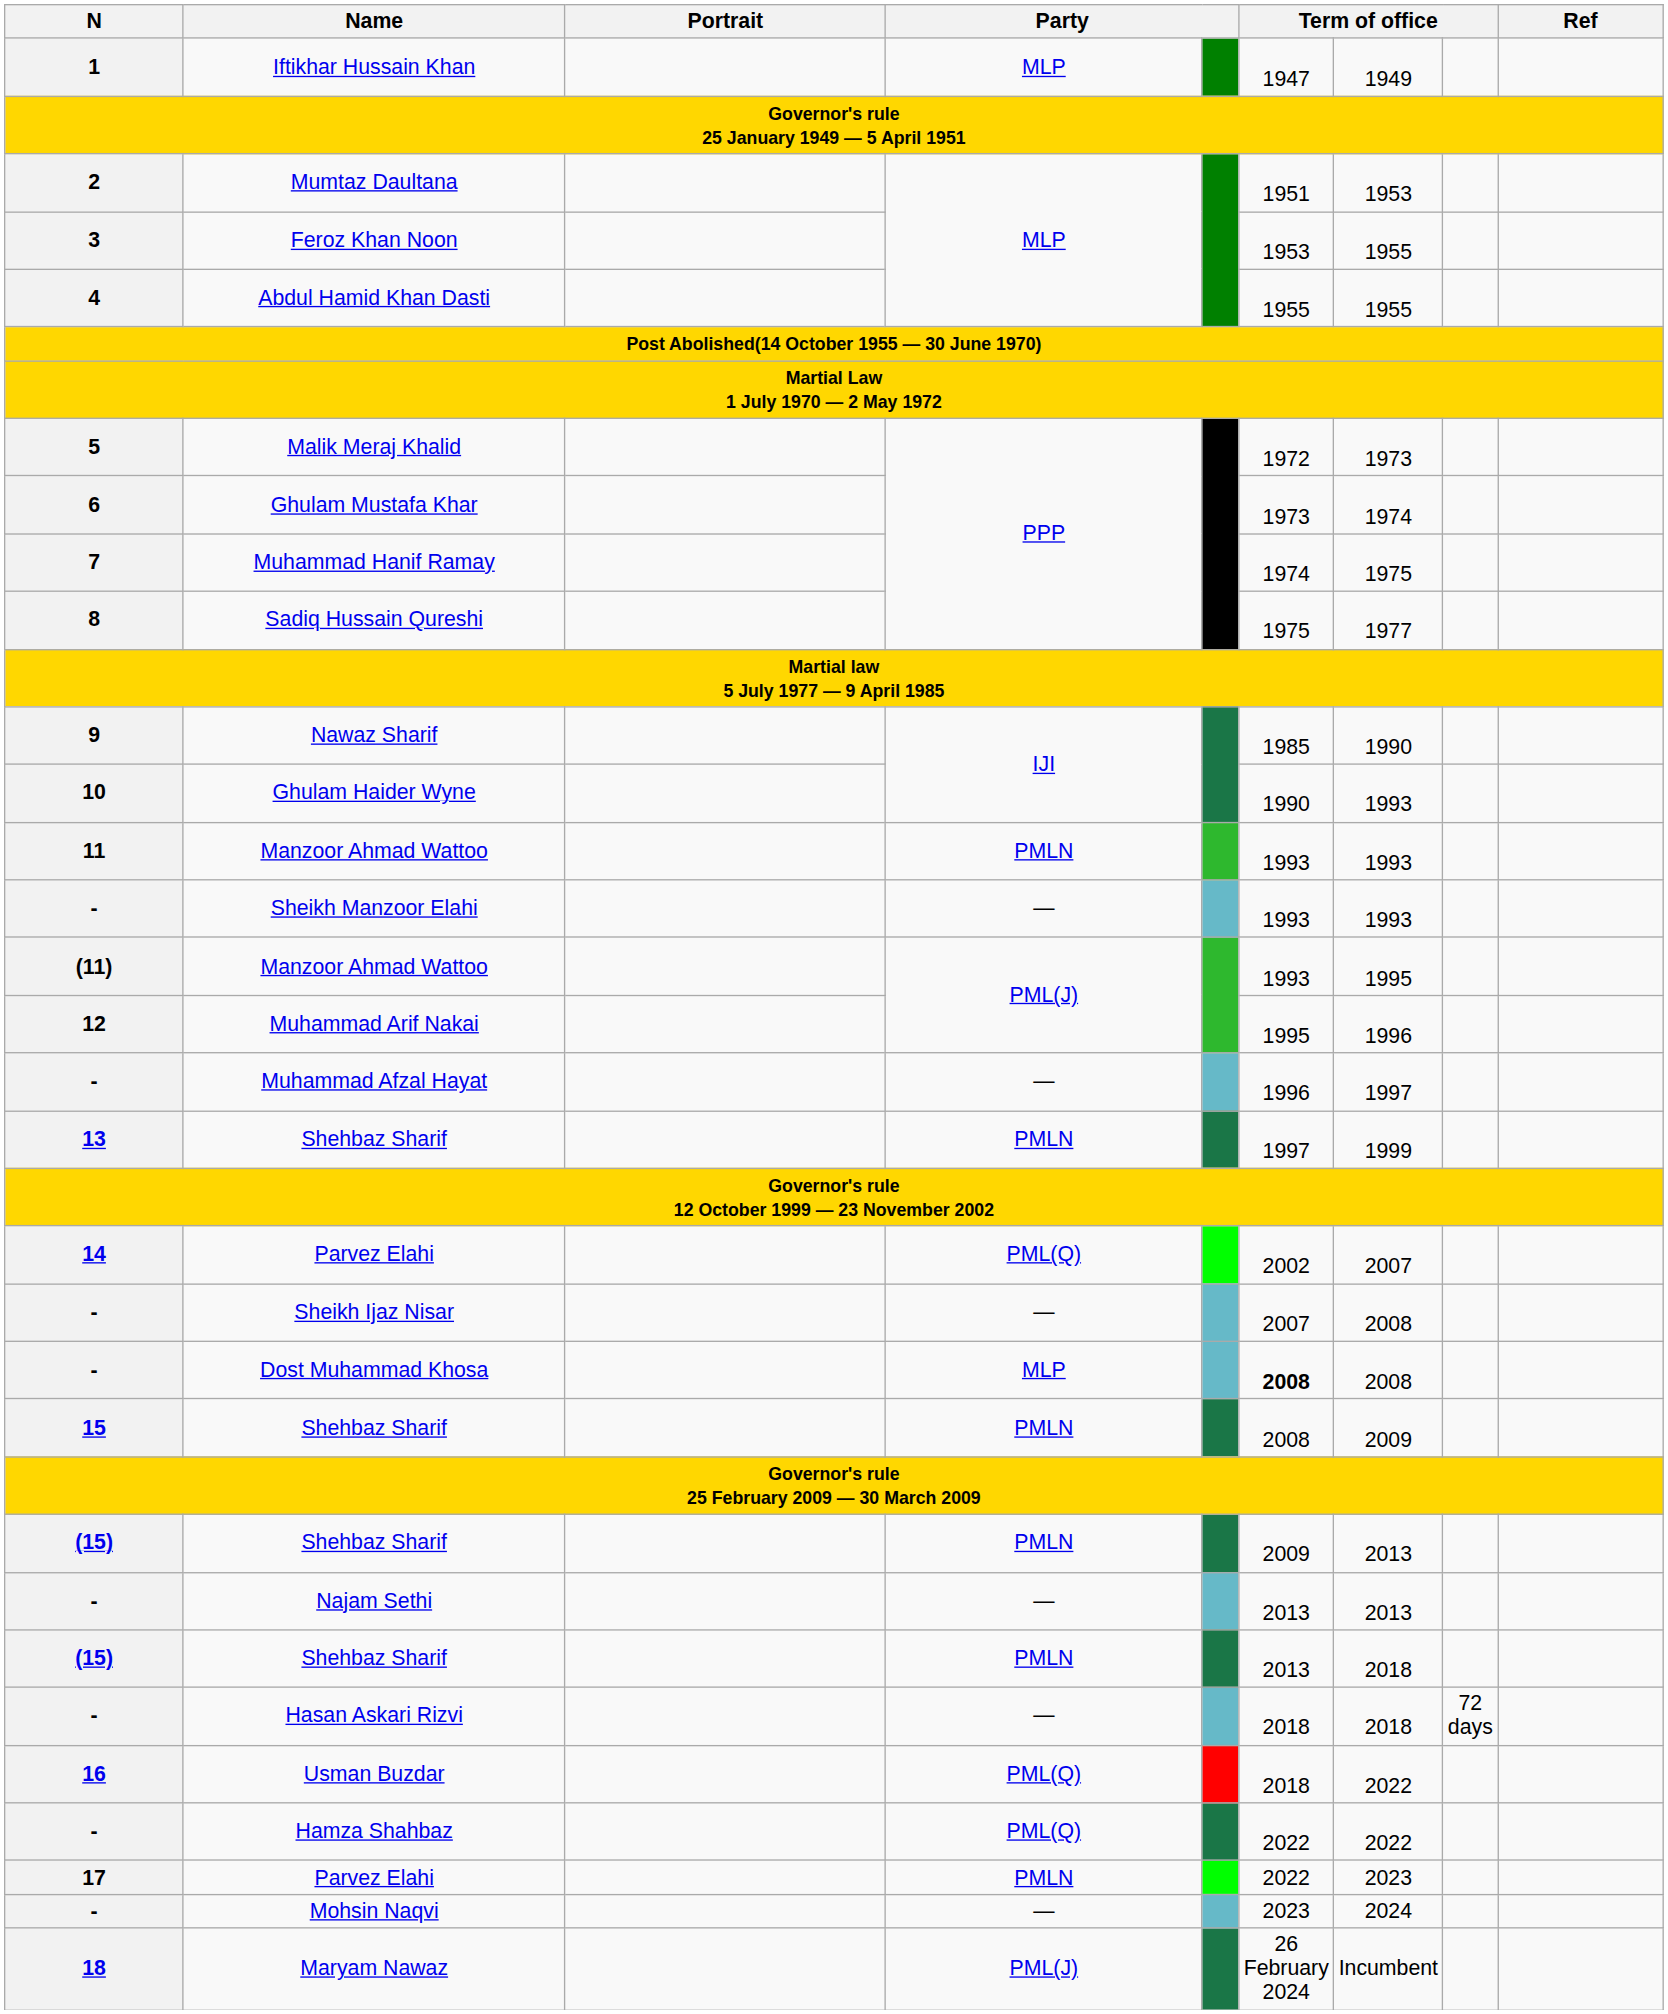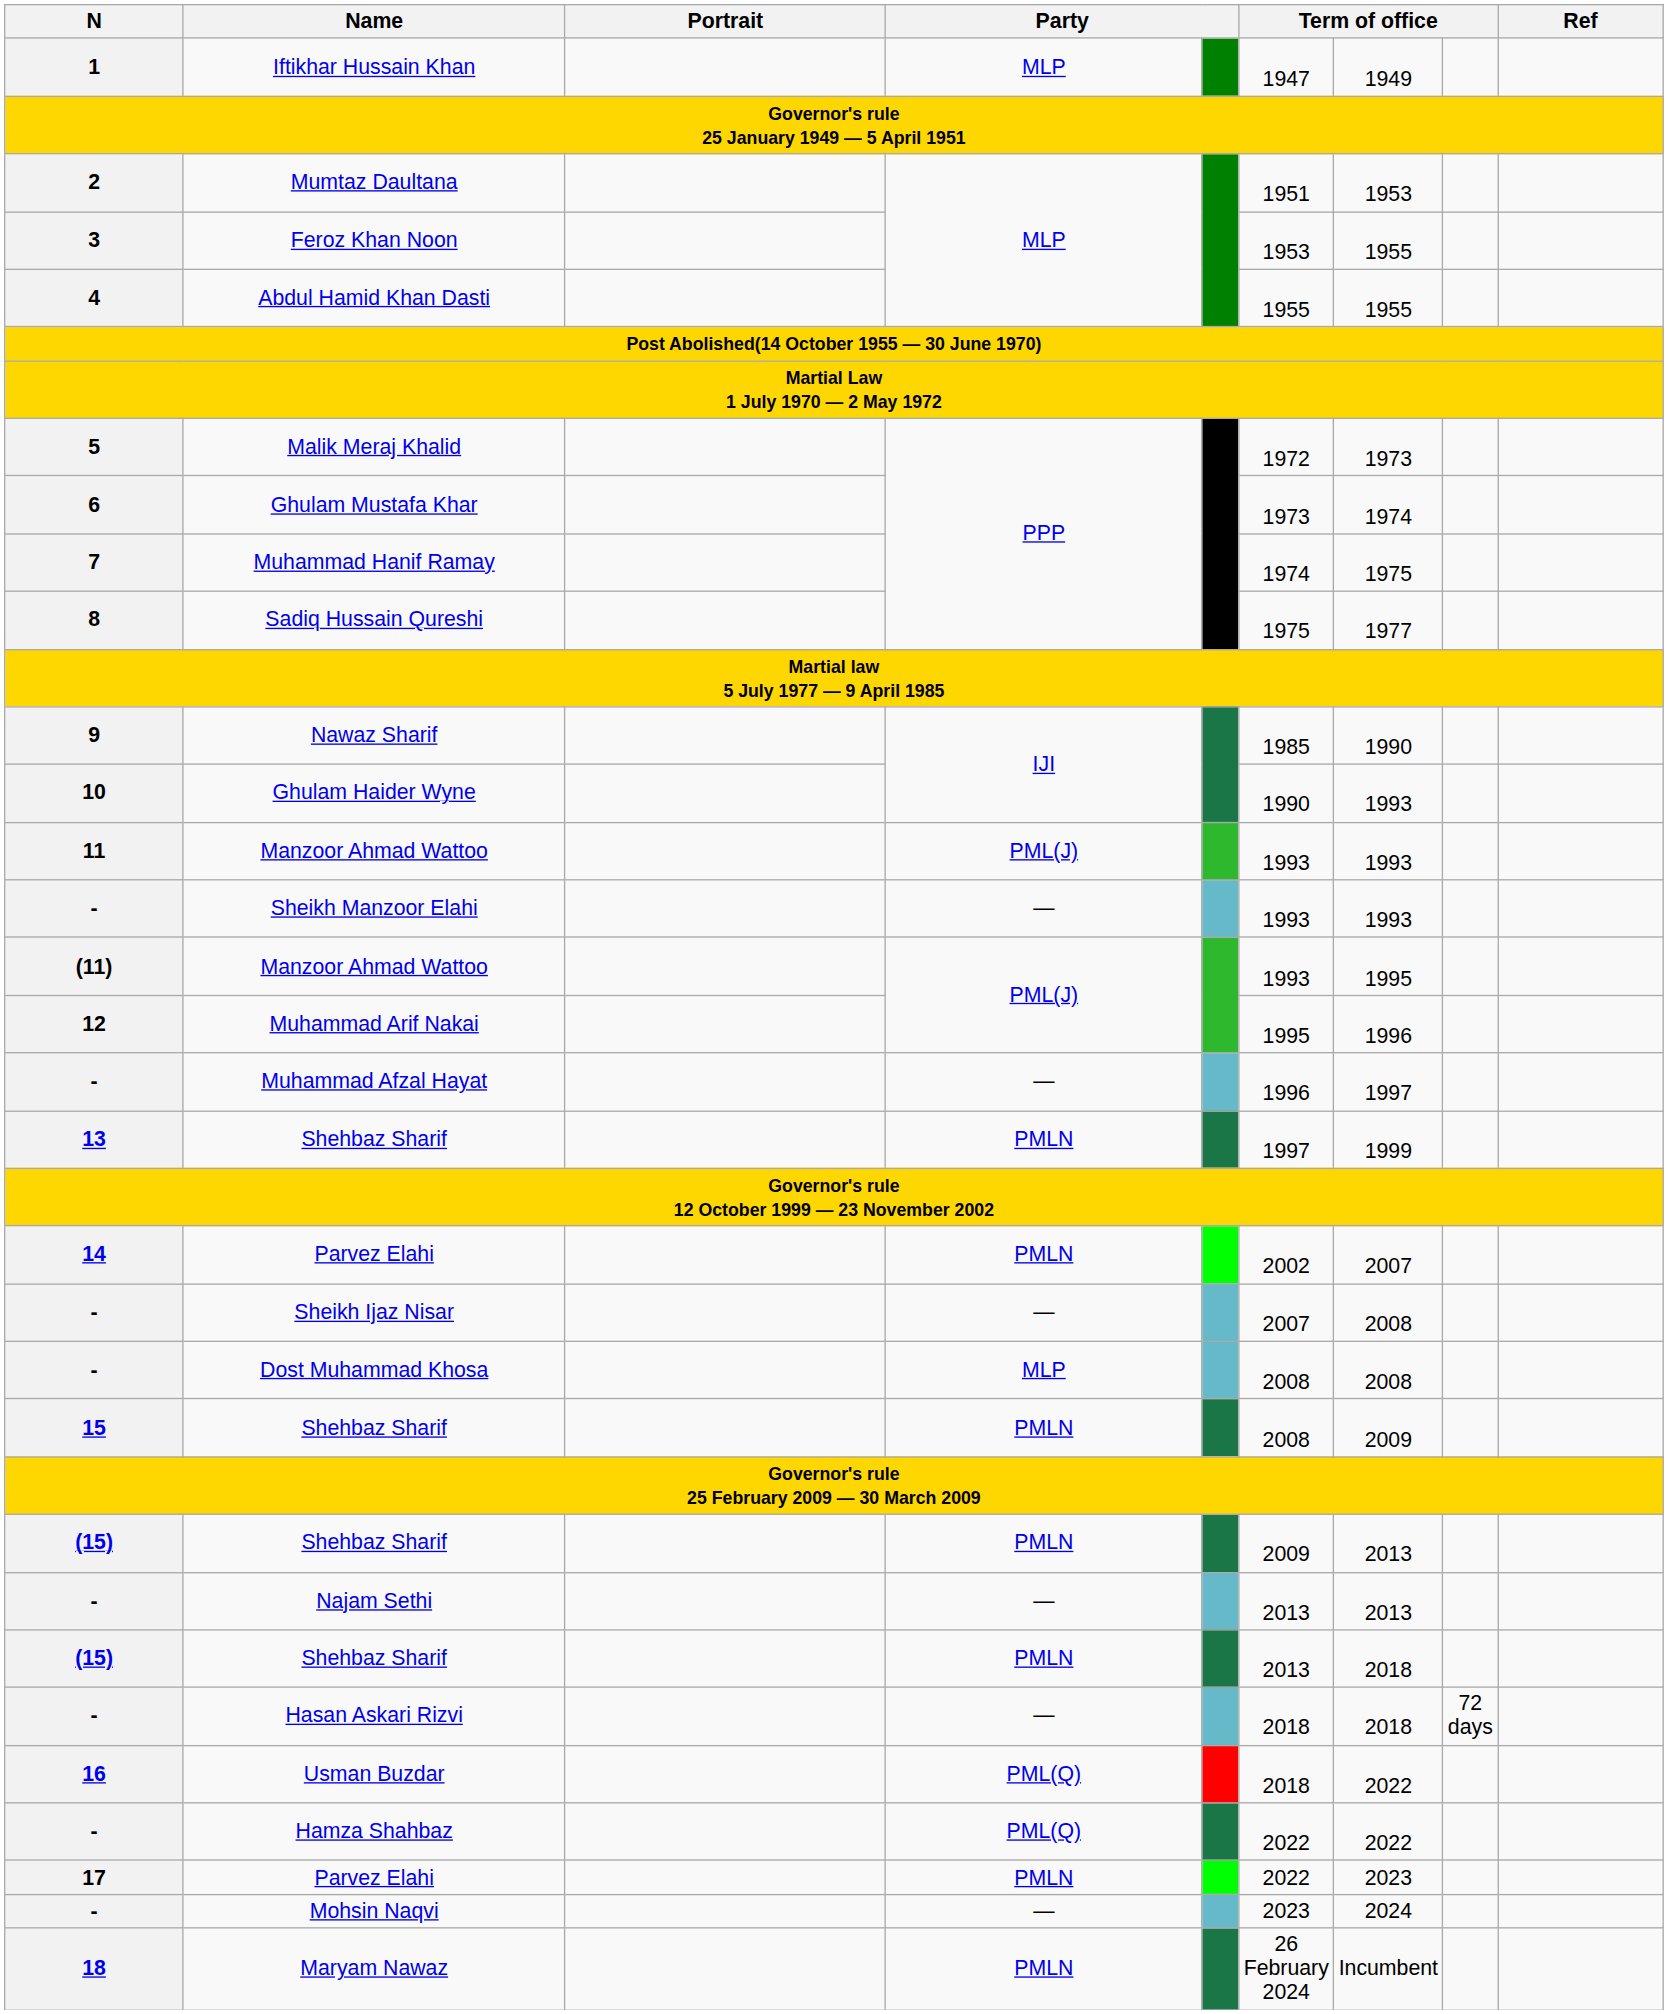11 / Manzoor Ahmad Wattoo | column 4: PMLN -> PML(J)
14 / Parvez Elahi | column 4: PML(Q) -> PMLN
Dost Muhammad Khosa | column 6: bold -> normal
Maryam Nawaz | column 4: PML(J) -> PMLN
